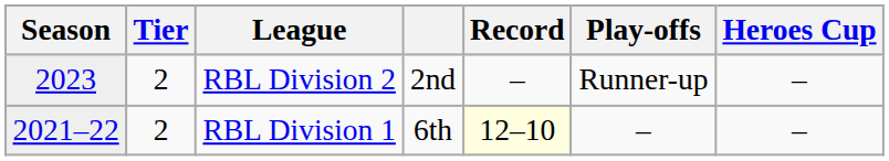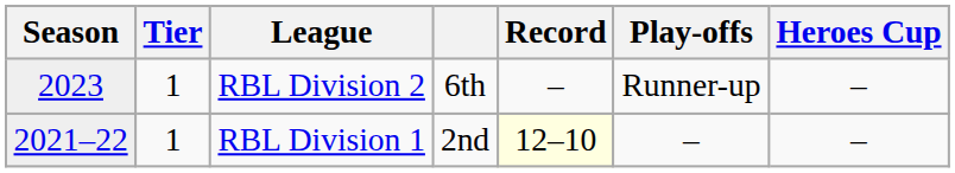RBL Division 2 | Tier: 2 -> 1
RBL Division 2 | column 4: 2nd -> 6th
RBL Division 1 | Tier: 2 -> 1
RBL Division 1 | column 4: 6th -> 2nd
